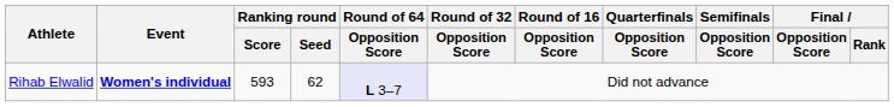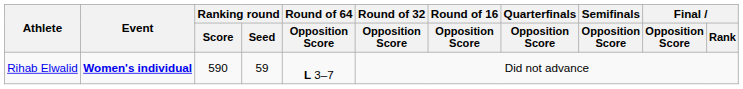Rihab Elwalid | Ranking round / Score: 593 -> 590
Rihab Elwalid | Ranking round / Seed: 62 -> 59
Rihab Elwalid | Round of 64 / Opposition Score: lavender background -> no background
